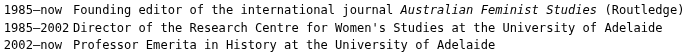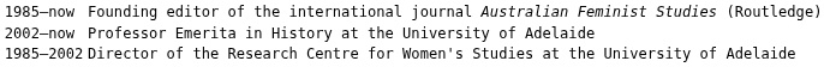rows swapped: 1985–2002 <-> 2002–now
